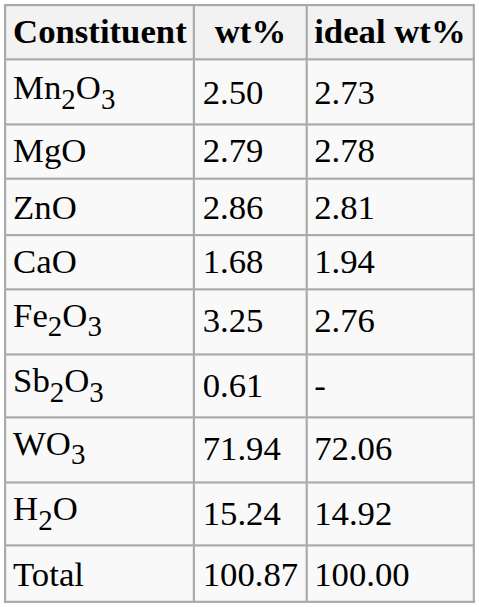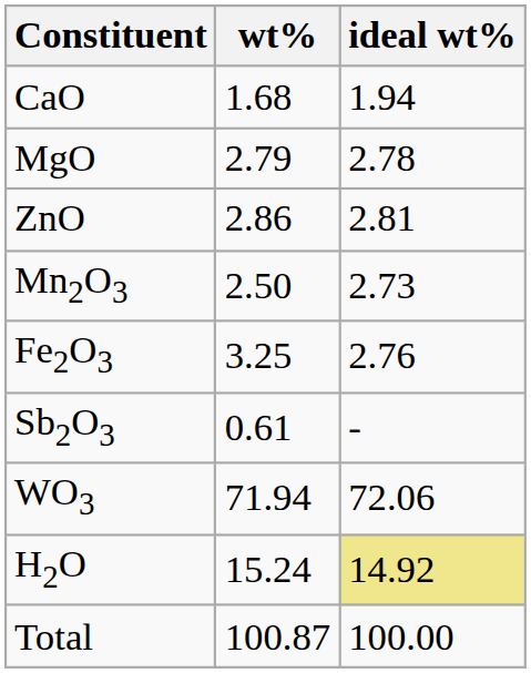rows swapped: CaO <-> Mn2O3
H2O | ideal wt%: no background -> khaki background
